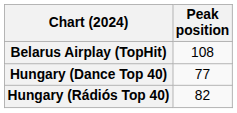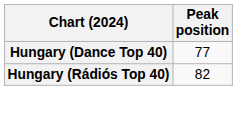- row: Belarus Airplay (TopHit) | 108
